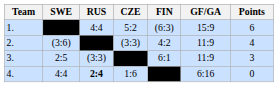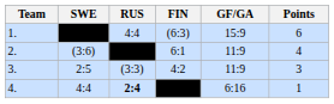- column: CZE | 5:2 | (3:3) | 1:6
2. | FIN: 4:2 -> 6:1
3. | FIN: 6:1 -> 4:2
4. | Points: 0 -> 1
